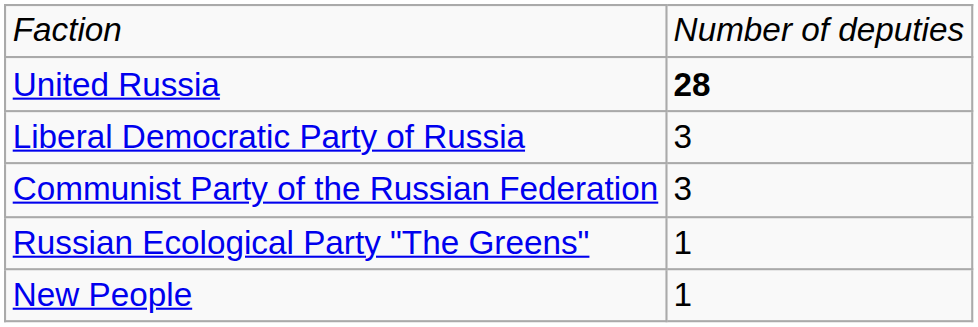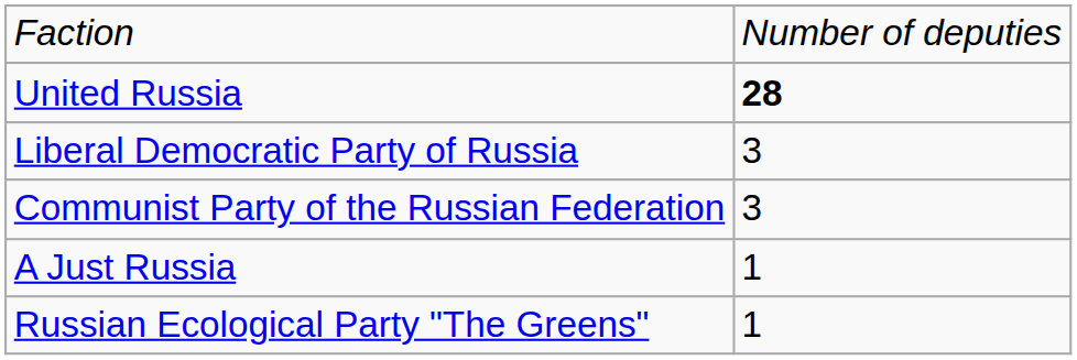+ row: A Just Russia | 1
- row: New People | 1
